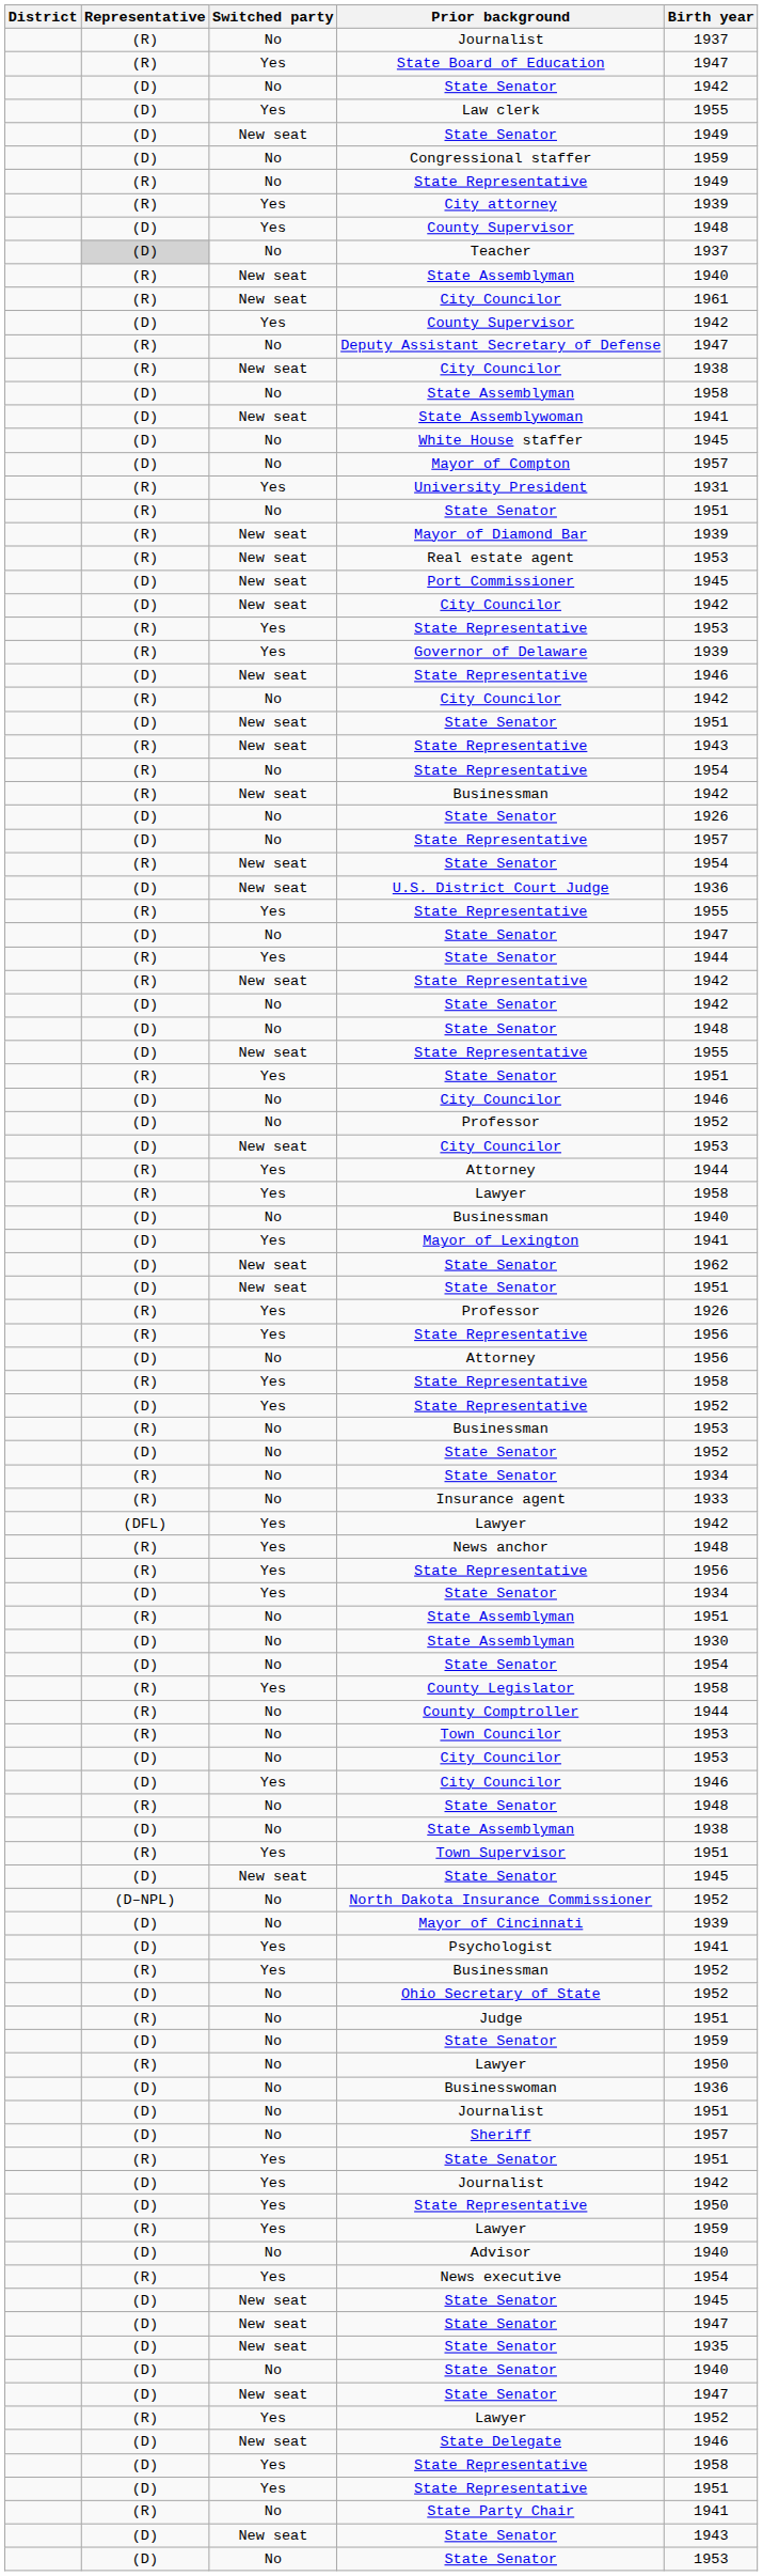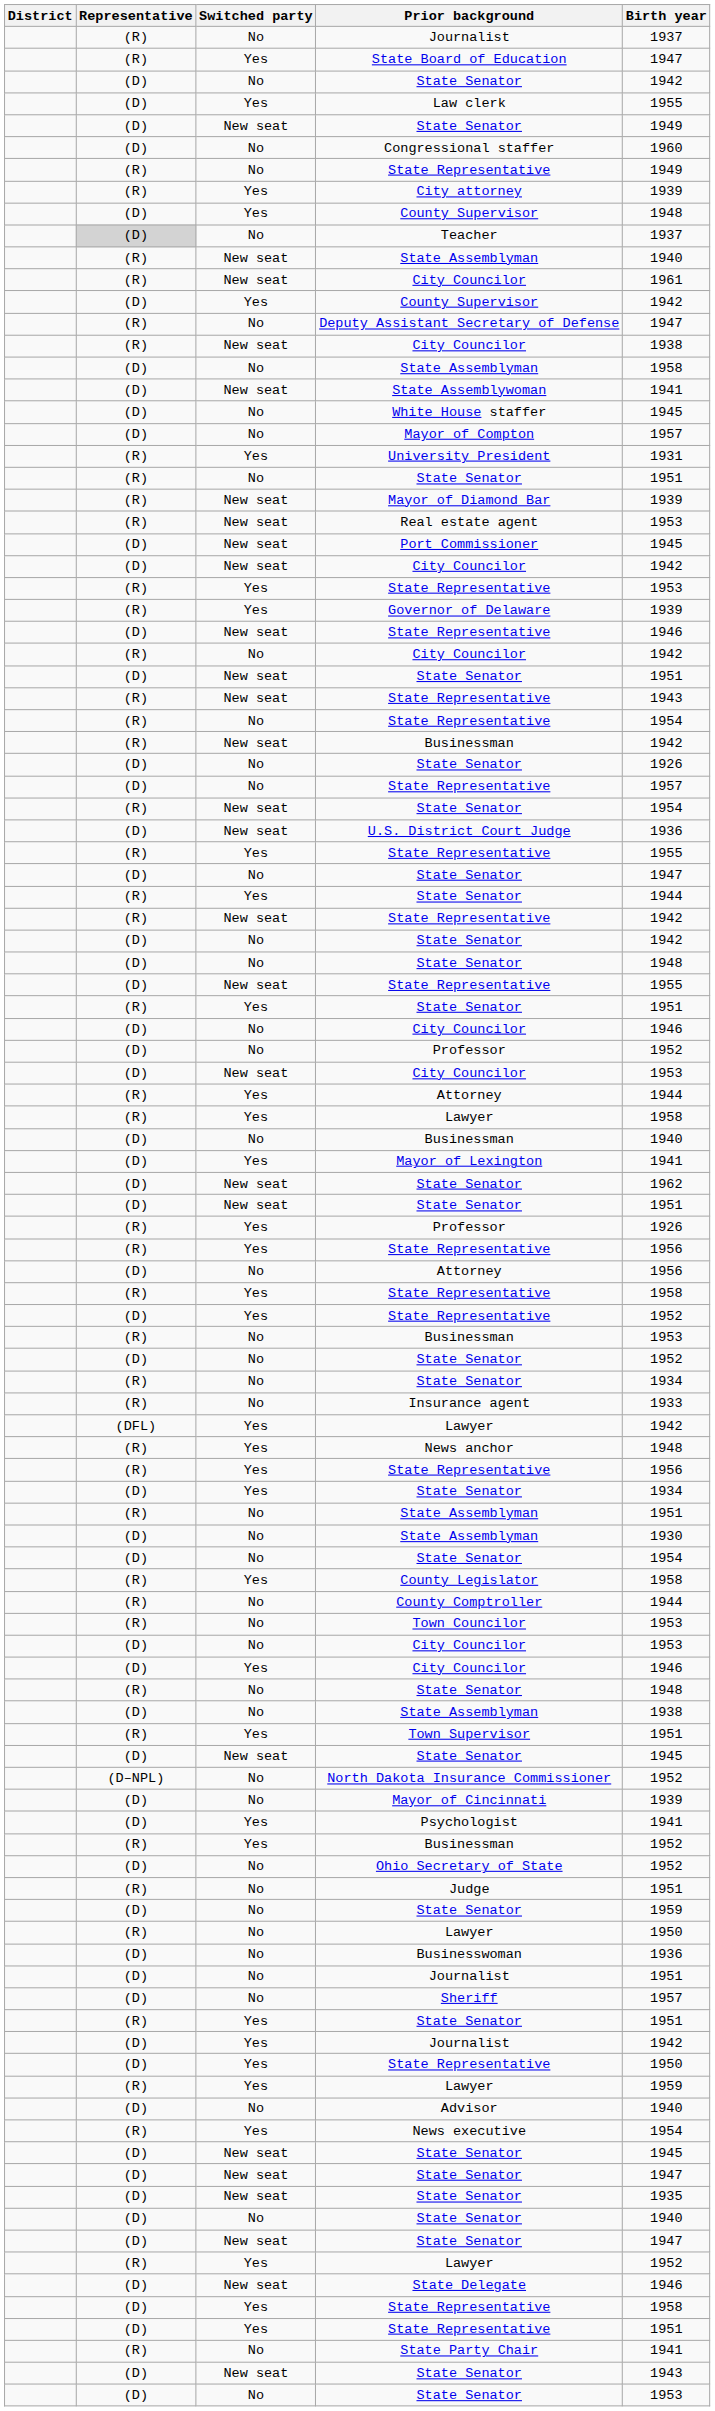Congressional staffer | Birth year: 1959 -> 1960
